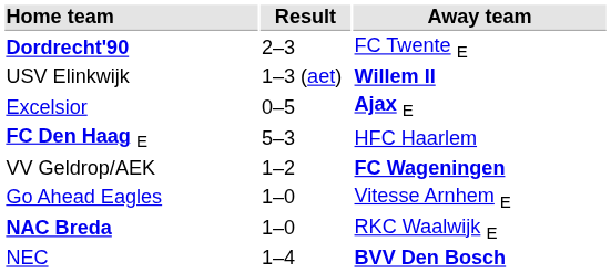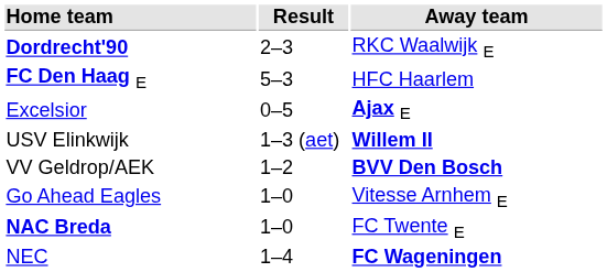Dordrecht'90 | Away team: FC Twente E -> RKC Waalwijk E
rows swapped: USV Elinkwijk <-> FC Den Haag E
VV Geldrop/AEK | Away team: FC Wageningen -> BVV Den Bosch
NAC Breda | Away team: RKC Waalwijk E -> FC Twente E
NEC | Away team: BVV Den Bosch -> FC Wageningen
